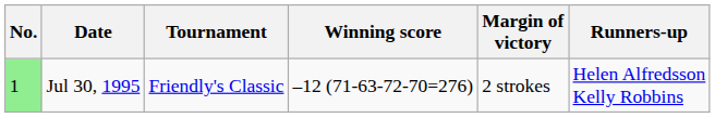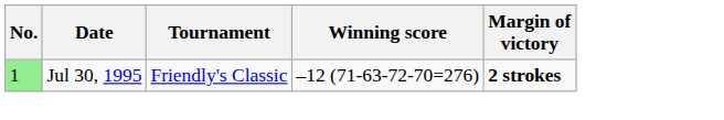- column: Runners-up | Helen Alfredsson Kelly Robbins
Jul 30, 1995 | Margin of victory: normal -> bold
